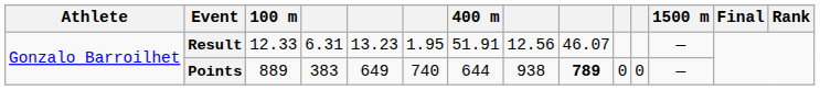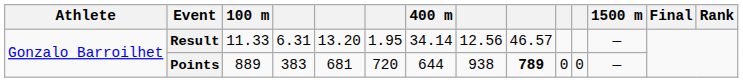Result | 100 m: 12.33 -> 11.33
Result | column 5: 13.23 -> 13.20
Result | 400 m: 51.91 -> 34.14
Result | column 9: 46.07 -> 46.57
Points | column 5: 649 -> 681
Points | column 6: 740 -> 720
